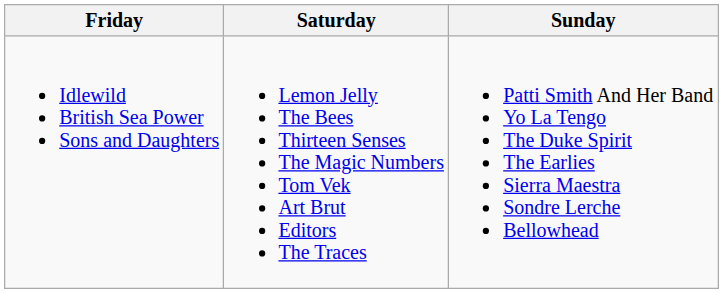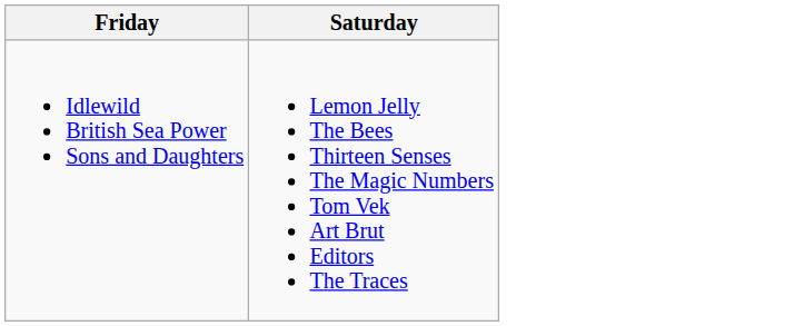- column: Sunday | Patti Smith And Her Band Yo La Tengo The Duke Spirit The Earlies Sierra Maestra Sondre Lerche Bellowhead
